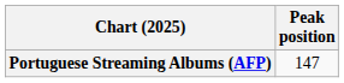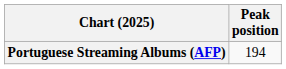Portuguese Streaming Albums (AFP) | Peak position: 147 -> 194
